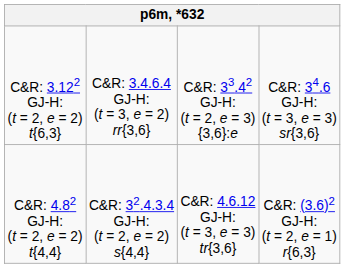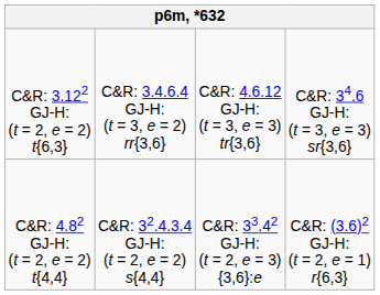C&R: 3.122 GJ-H: (t = 2, e = 2) t{6,3} | column 3: C&R: 33.42 GJ-H: (t = 2, e = 3) {3,6}:e -> C&R: 4.6.12 GJ-H: (t = 3, e = 3) tr{3,6}
C&R: 4.82 GJ-H: (t = 2, e = 2) t{4,4} | column 3: C&R: 4.6.12 GJ-H: (t = 3, e = 3) tr{3,6} -> C&R: 33.42 GJ-H: (t = 2, e = 3) {3,6}:e
